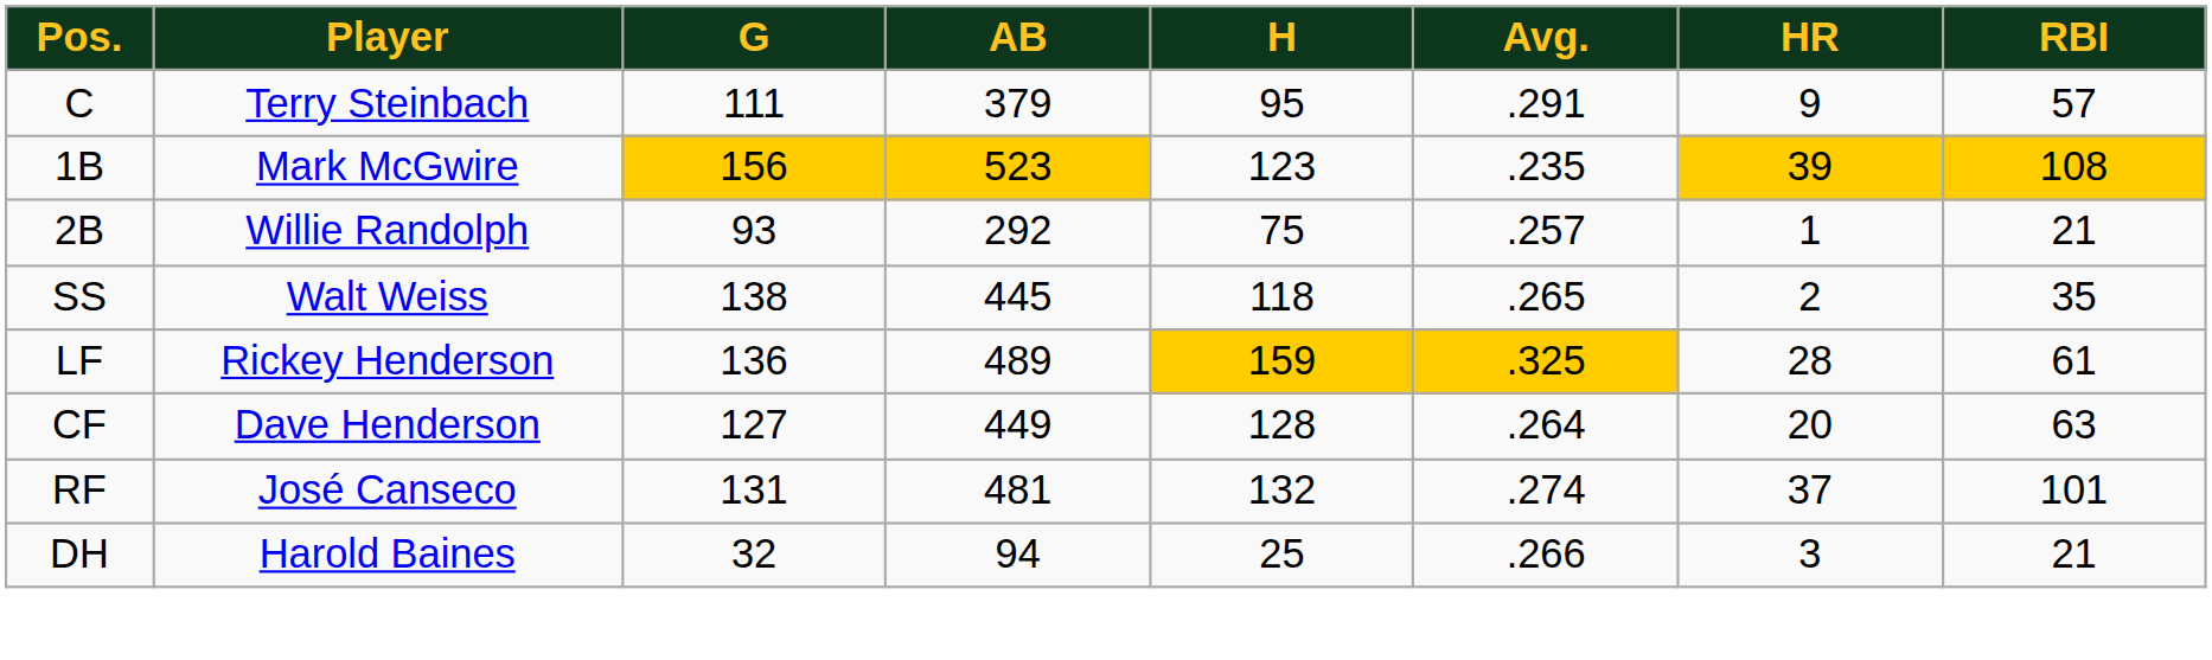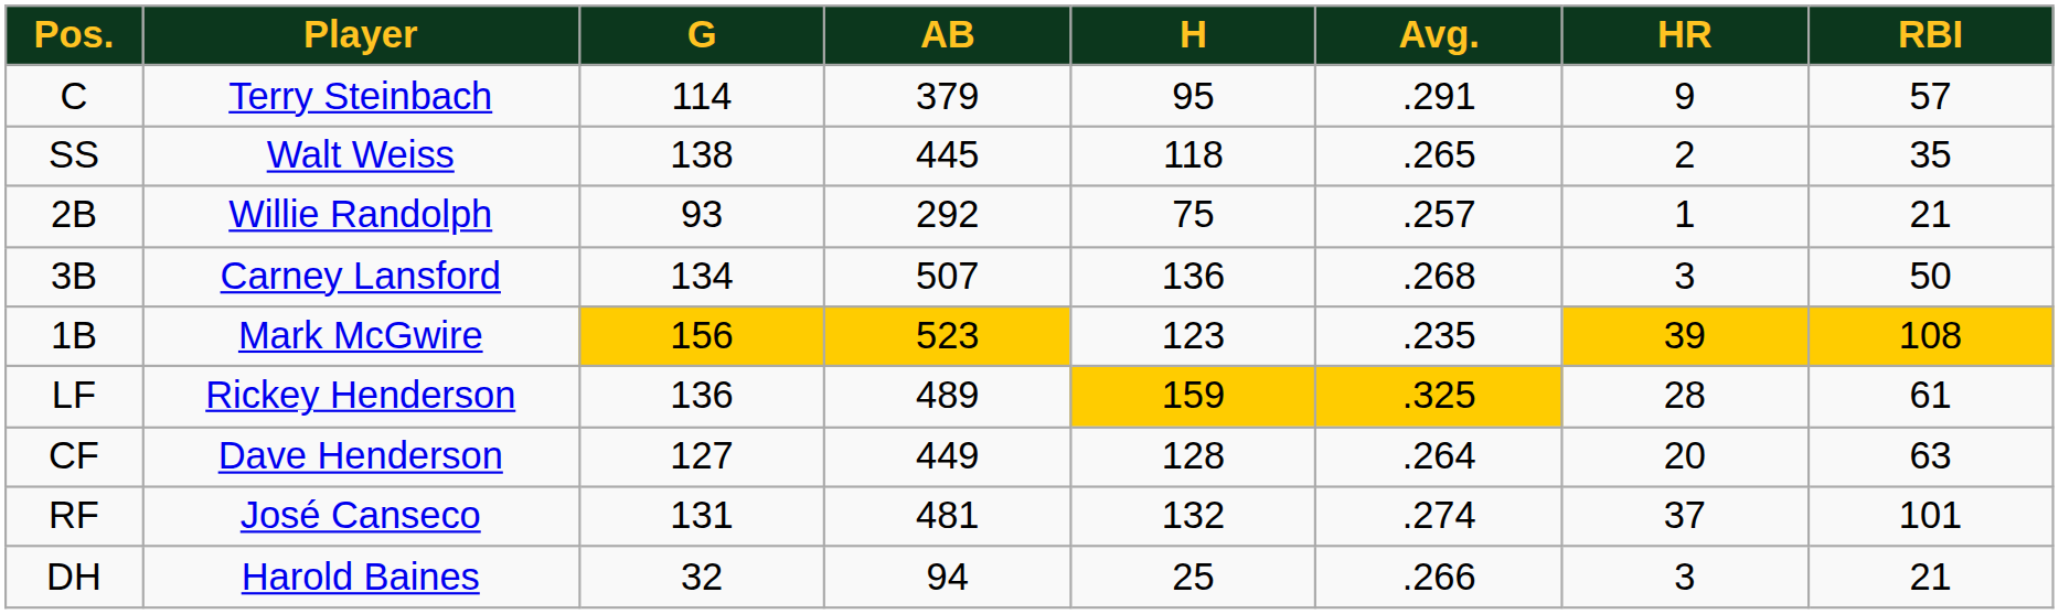C | G: 111 -> 114
rows swapped: 1B <-> SS
+ row: 3B | Carney Lansford | 134 | 507 | 136 | .268 | 3 | 50
